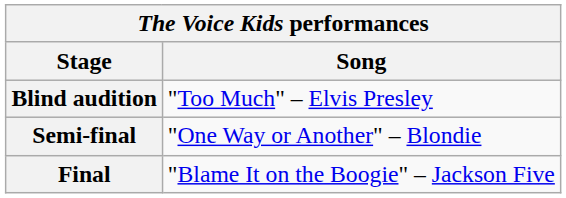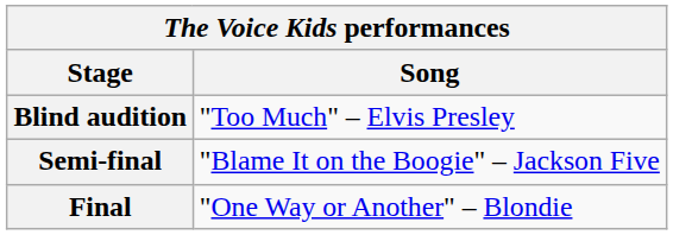Semi-final | Song: "One Way or Another" – Blondie -> "Blame It on the Boogie" – Jackson Five
Final | Song: "Blame It on the Boogie" – Jackson Five -> "One Way or Another" – Blondie
